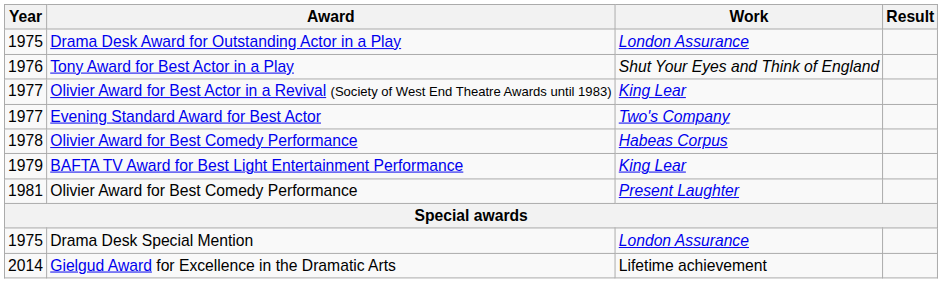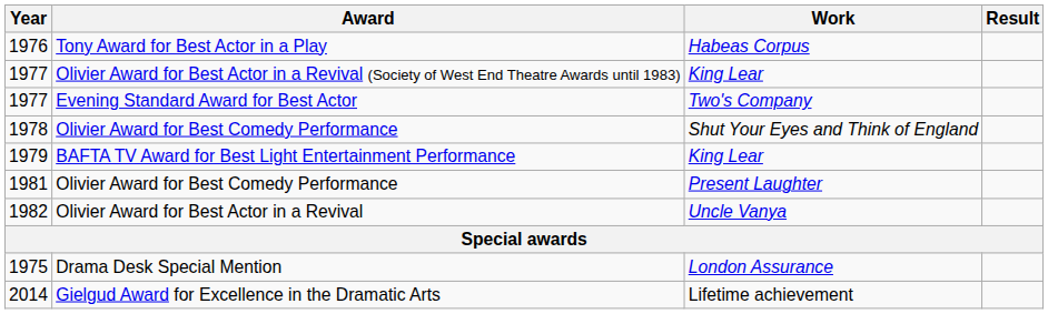- row: 1975 | Drama Desk Award for Outstanding Actor in a Play | London Assurance
Tony Award for Best Actor in a Play | Work: Shut Your Eyes and Think of England -> Habeas Corpus
1978 / Olivier Award for Best Comedy Performance | Work: Habeas Corpus -> Shut Your Eyes and Think of England
+ row: 1982 | Olivier Award for Best Actor in a Revival | Uncle Vanya
